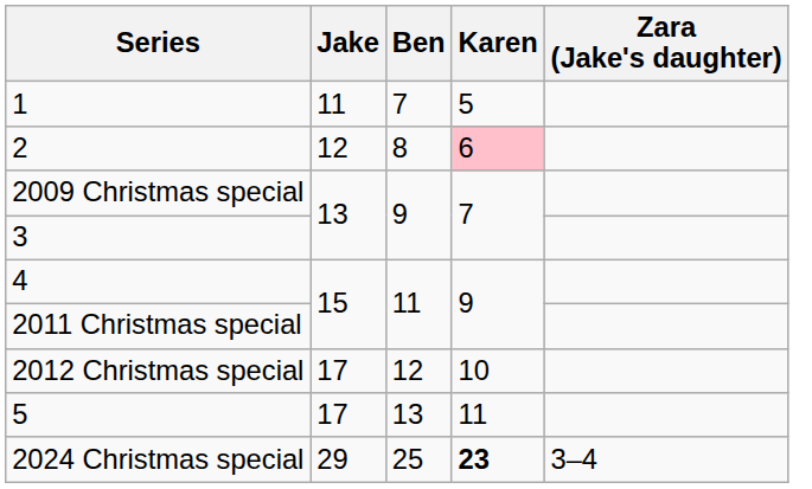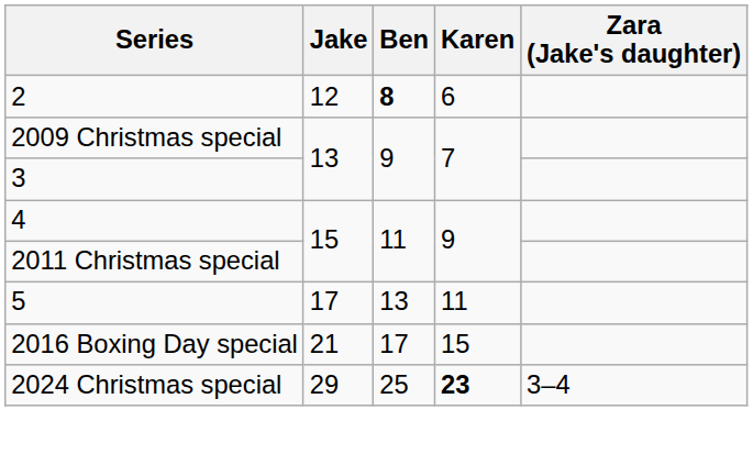- row: 1 | 11 | 7 | 5
2 | Ben: normal -> bold
2 | Karen: pink background -> no background
- row: 2012 Christmas special | 17 | 12 | 10
+ row: 2016 Boxing Day special | 21 | 17 | 15
